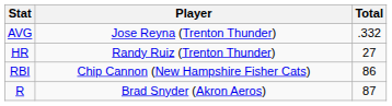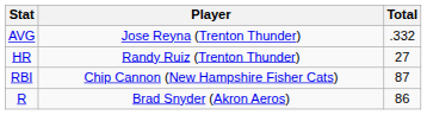RBI | Total: 86 -> 87
R | Total: 87 -> 86
